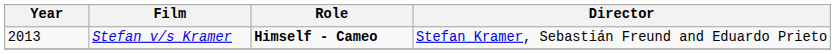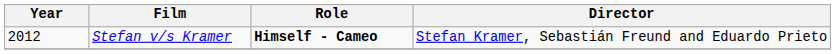Stefan v/s Kramer | Year: 2013 -> 2012
